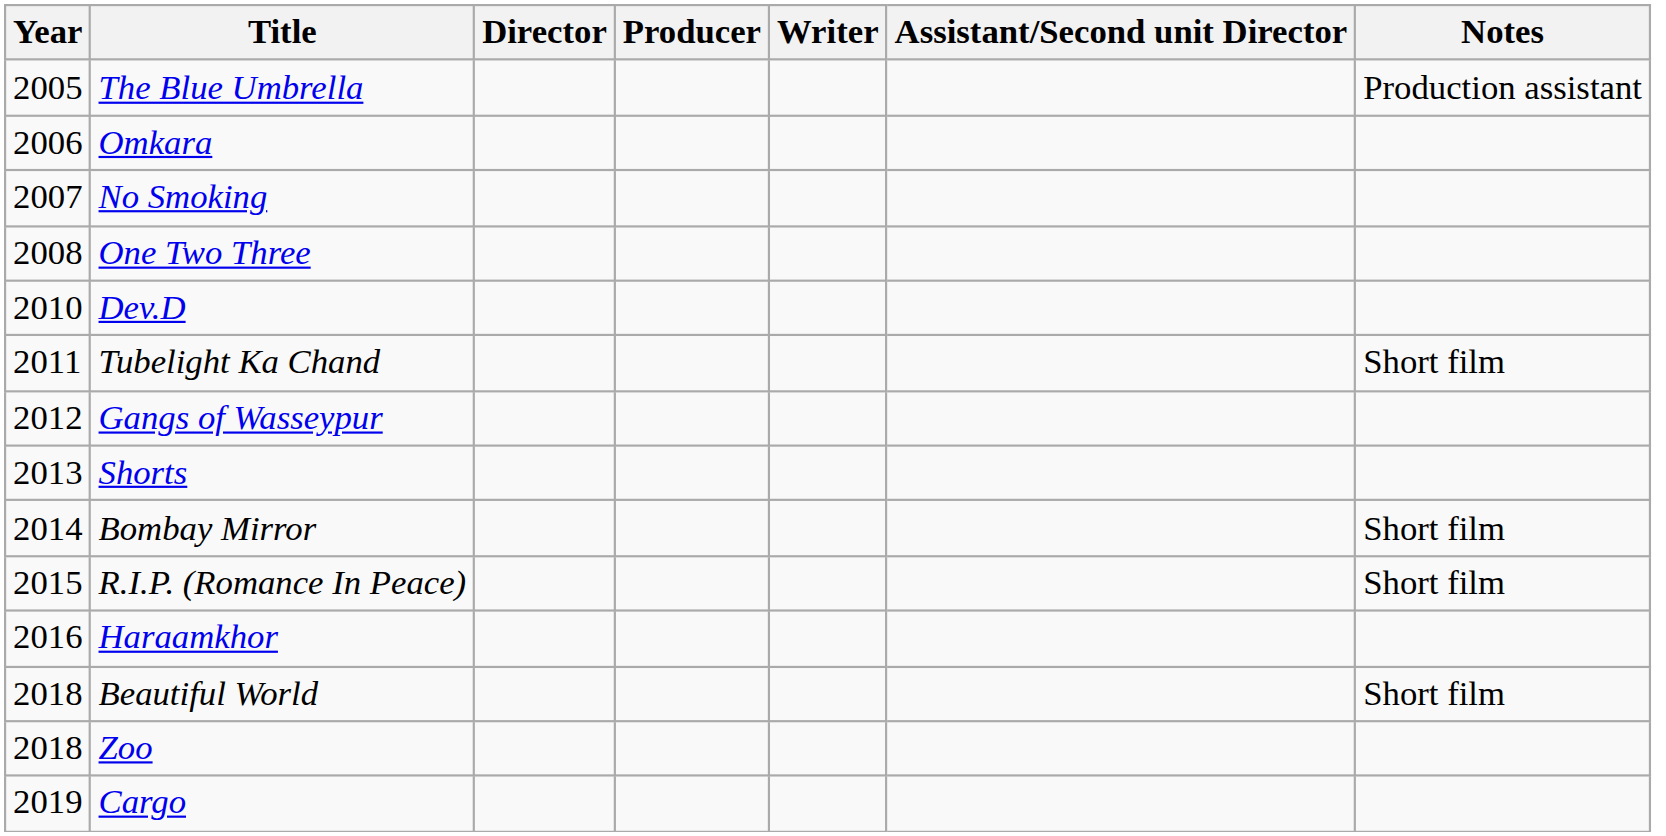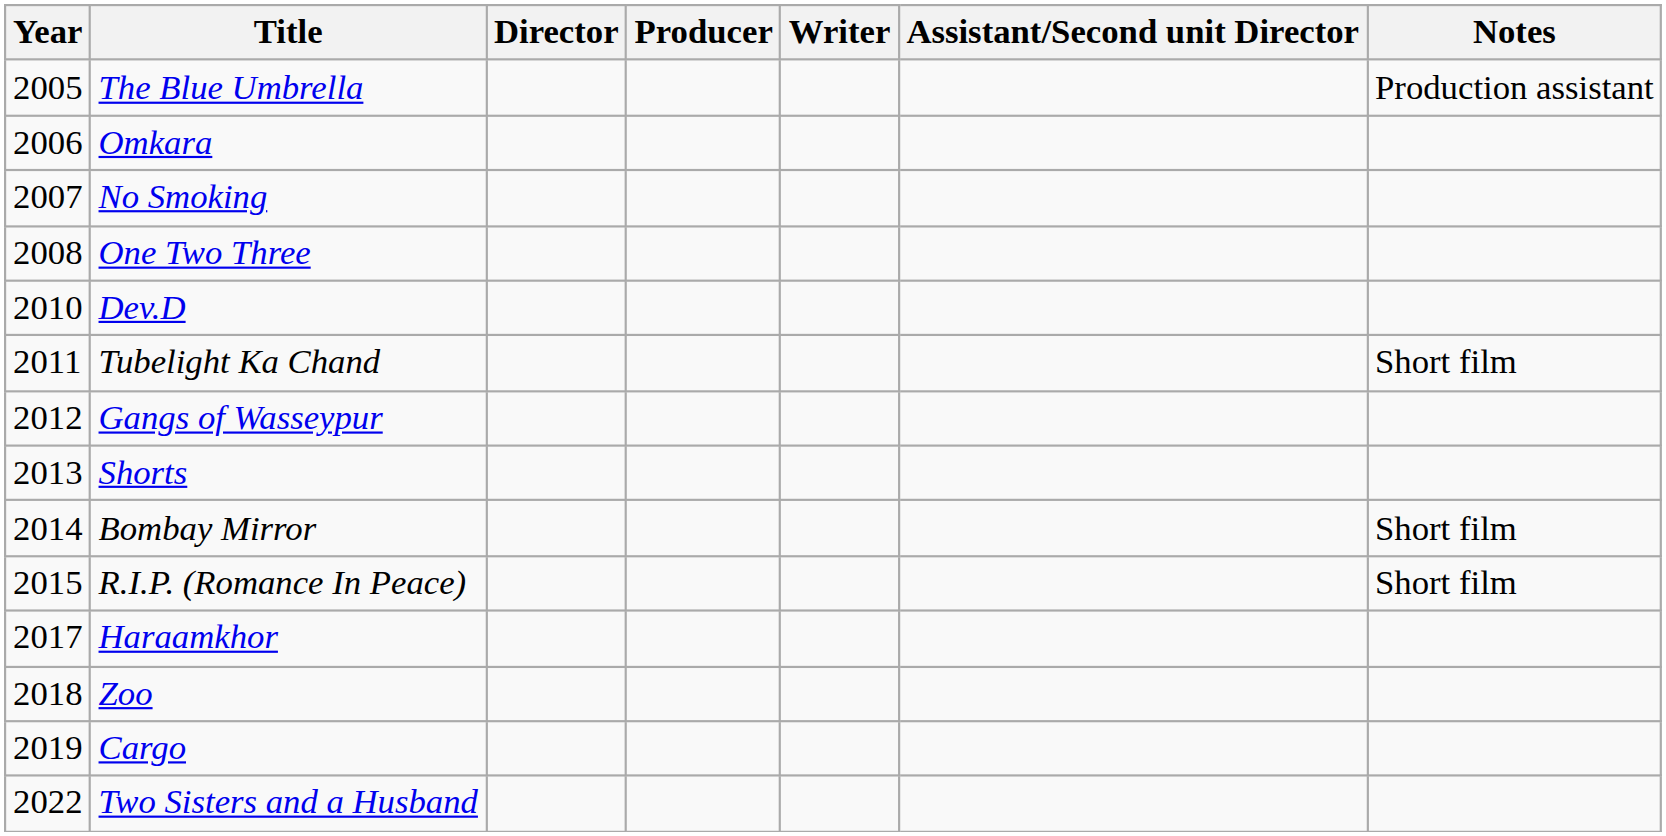Haraamkhor | Year: 2016 -> 2017
- row: 2018 | Beautiful World | Short film
+ row: 2022 | Two Sisters and a Husband
